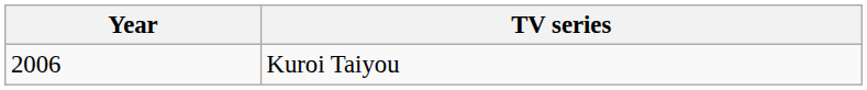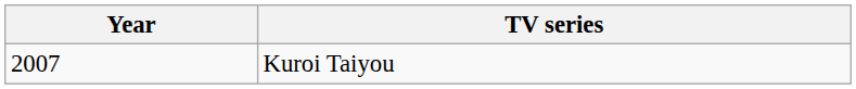Kuroi Taiyou | Year: 2006 -> 2007
